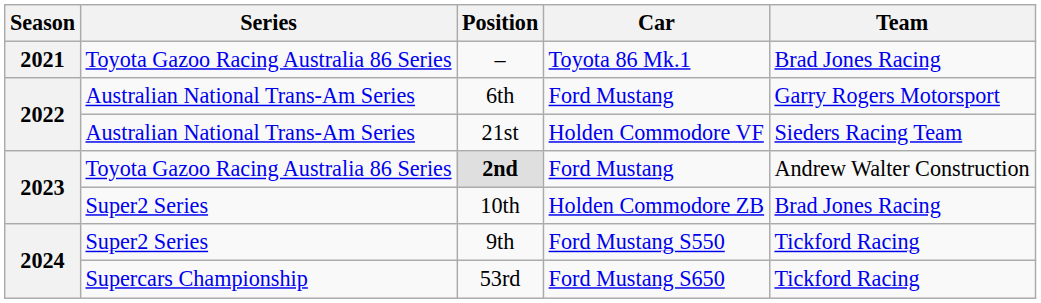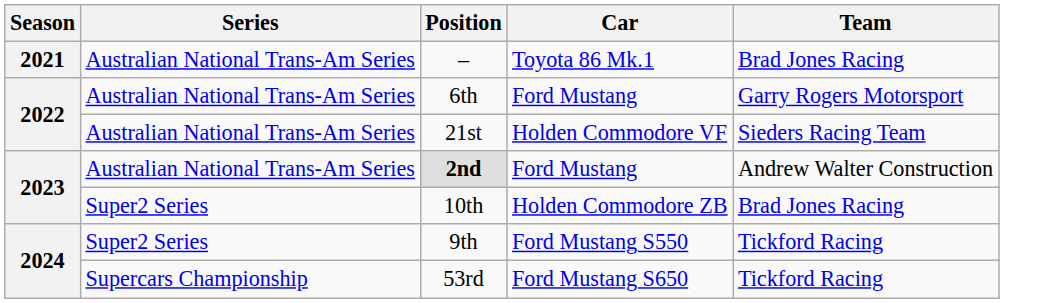– | Series: Toyota Gazoo Racing Australia 86 Series -> Australian National Trans-Am Series
2nd | Series: Toyota Gazoo Racing Australia 86 Series -> Australian National Trans-Am Series
